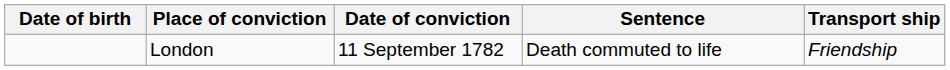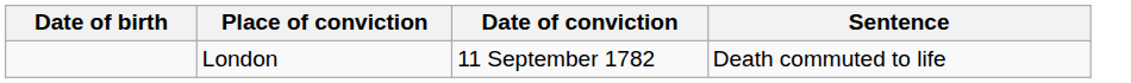- column: Transport ship | Friendship
